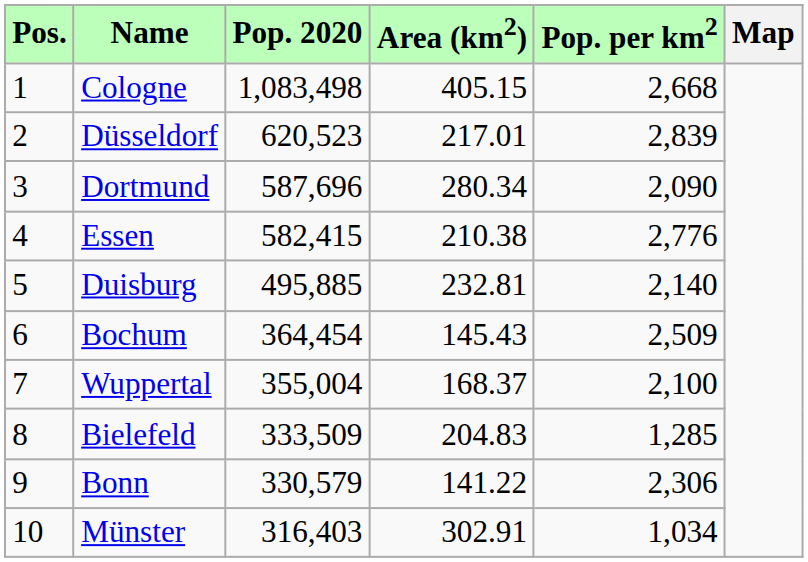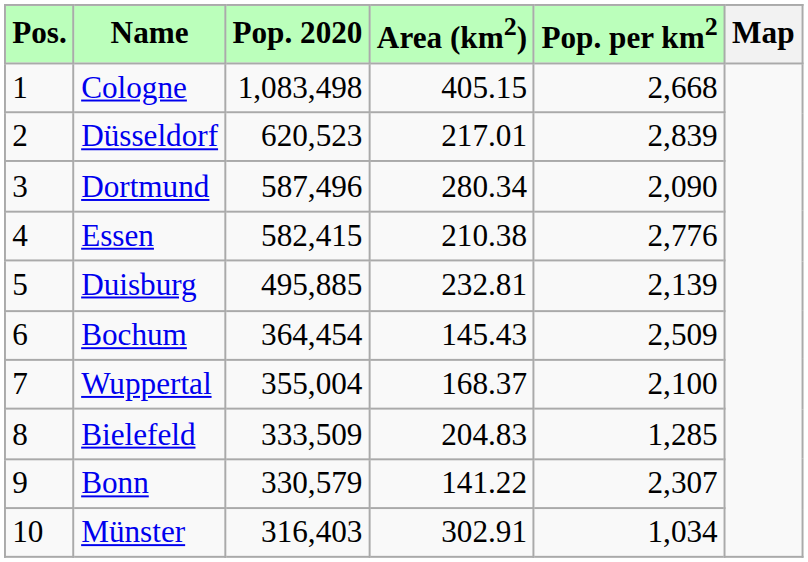Dortmund | Pop. 2020: 587,696 -> 587,496
Duisburg | Pop. per km2: 2,140 -> 2,139
Bonn | Pop. per km2: 2,306 -> 2,307
